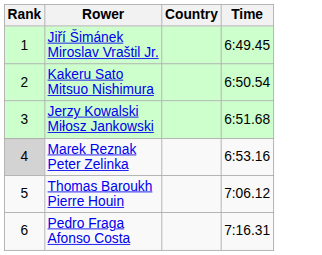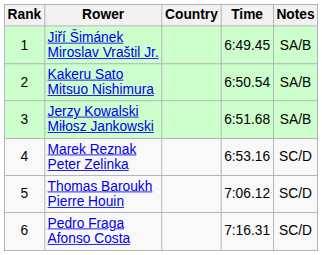+ column: Notes | SA/B | SA/B | SA/B | SC/D | SC/D | SC/D
Marek Reznak Peter Zelinka | Rank: lightgrey background -> no background
